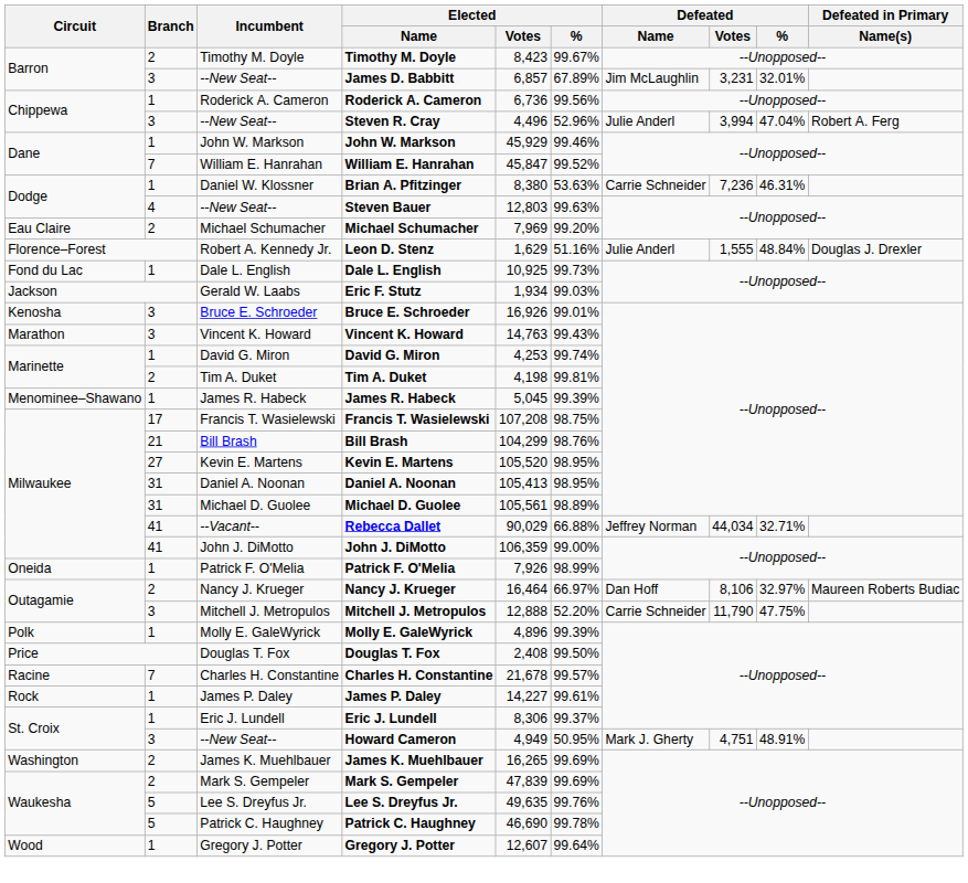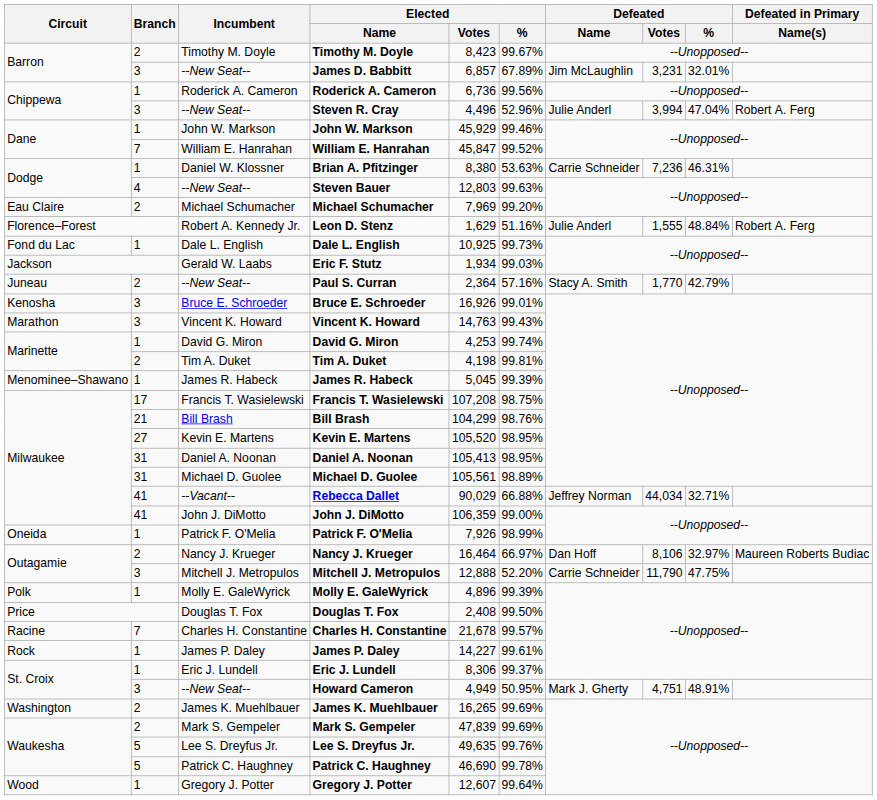Leon D. Stenz | Defeated in Primary / Name(s): Douglas J. Drexler -> Robert A. Ferg
+ row: Juneau | 2 | --New Seat-- | Paul S. Curran | 2,364 | 57.16% | Stacy A. Smith | 1,770 | 42.79%
